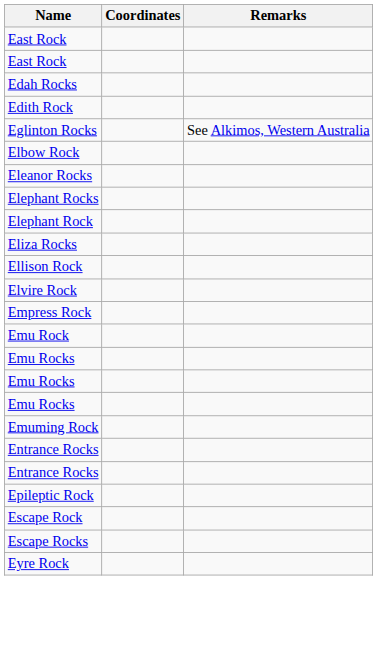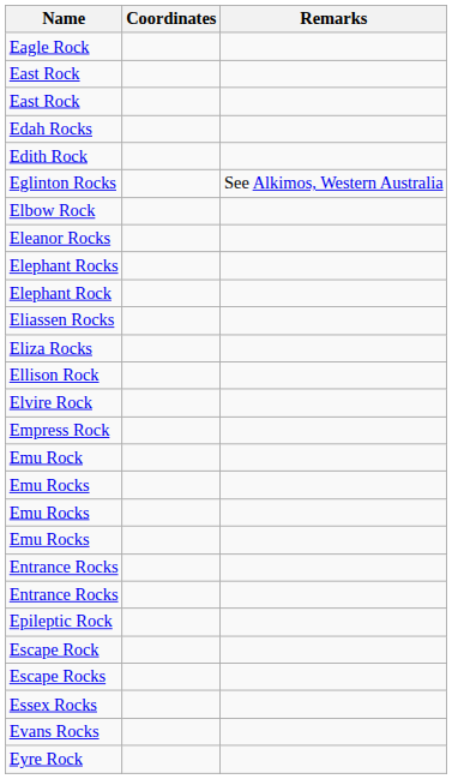+ row: Eagle Rock
+ row: Eliassen Rocks
- row: Emuming Rock
+ row: Essex Rocks
+ row: Evans Rocks
